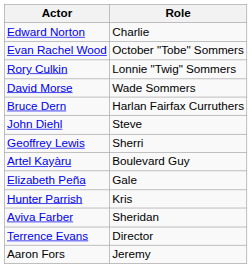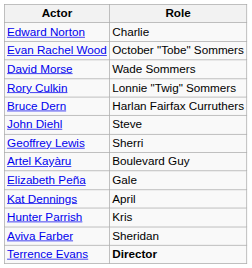rows swapped: David Morse <-> Rory Culkin
+ row: Kat Dennings | April
Terrence Evans | Role: normal -> bold
- row: Aaron Fors | Jeremy
